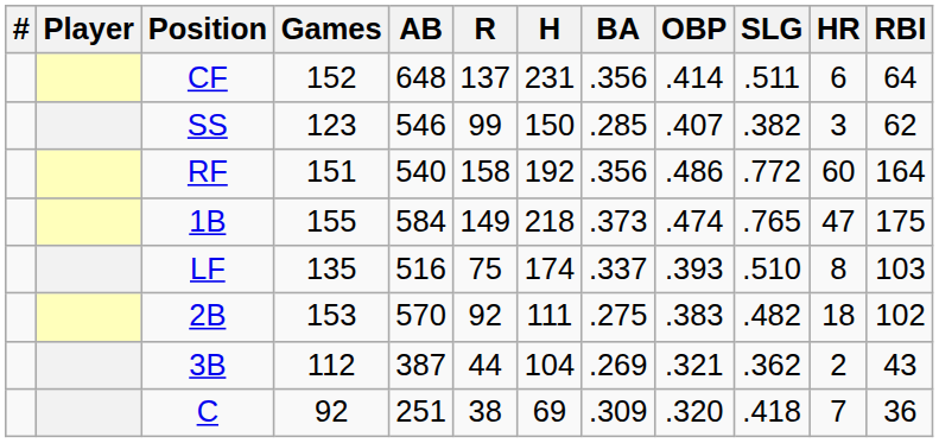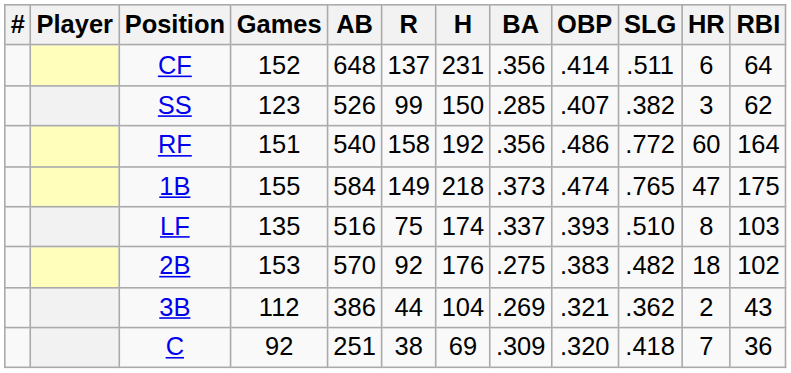SS | AB: 546 -> 526
2B | H: 111 -> 176
3B | AB: 387 -> 386
